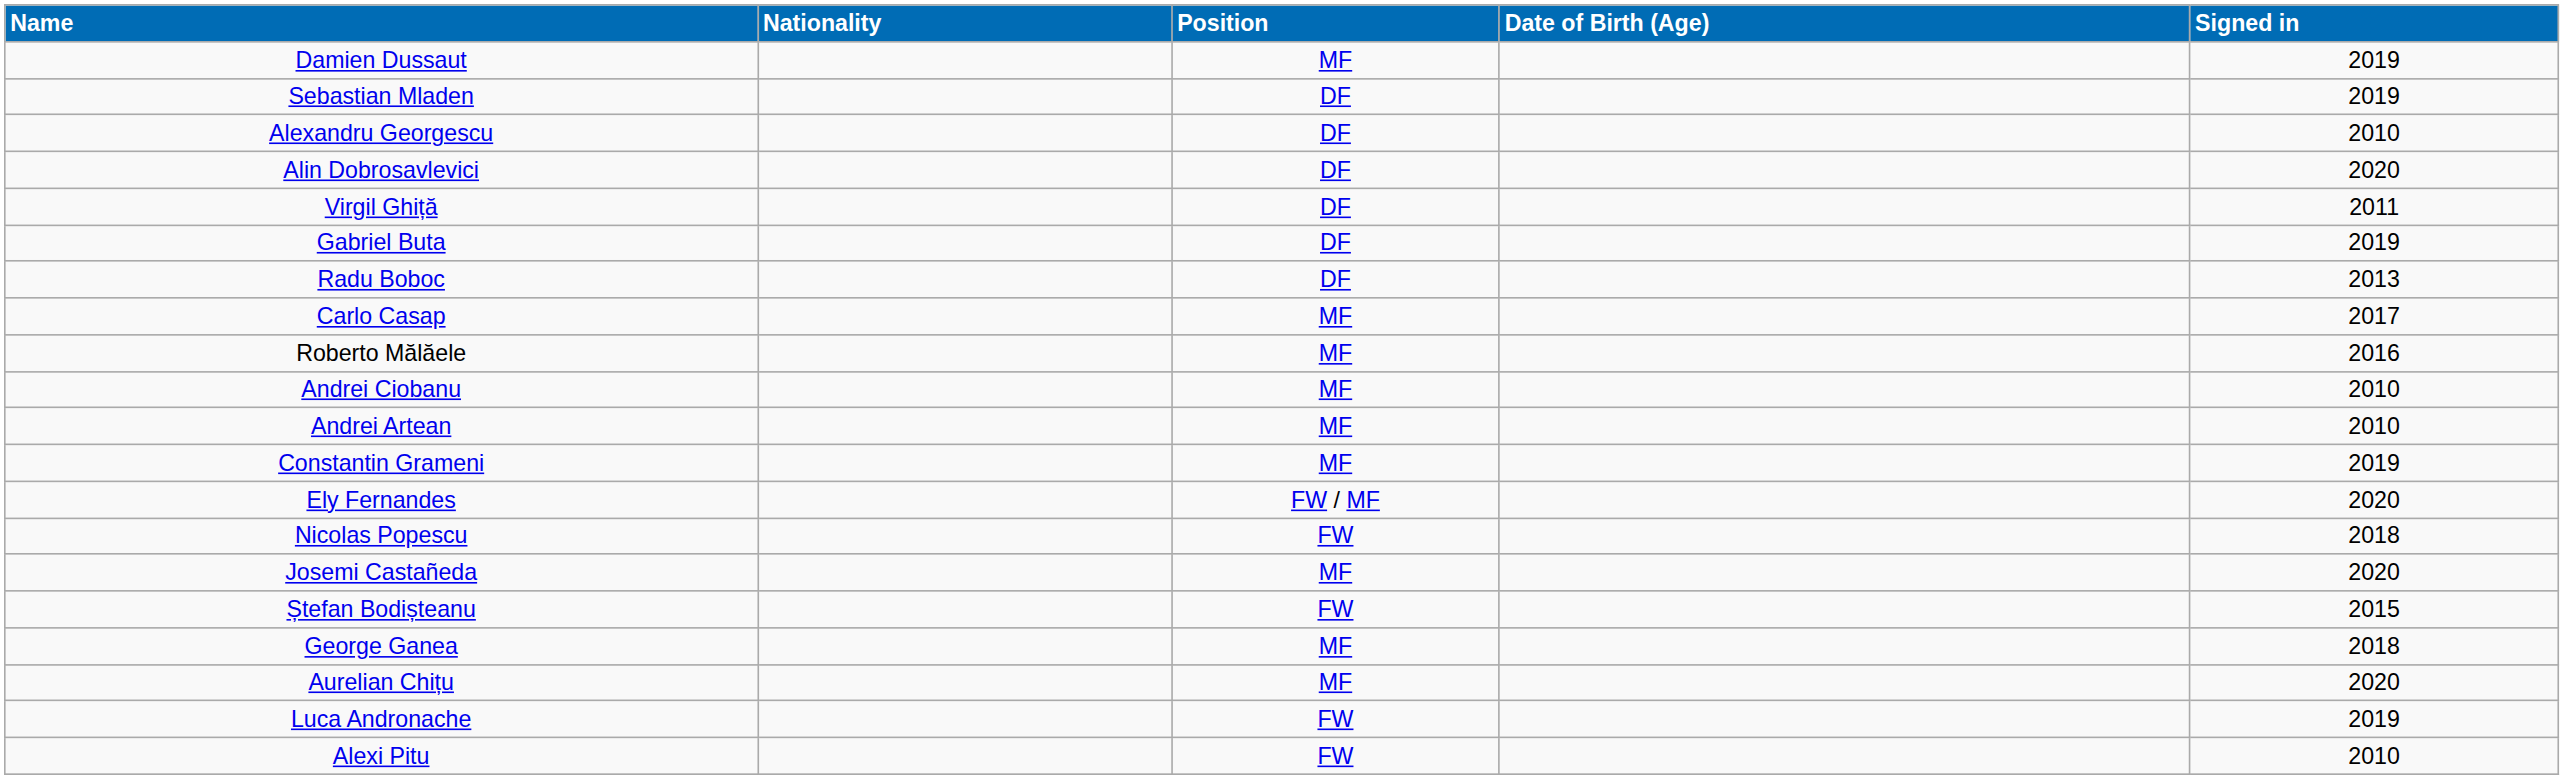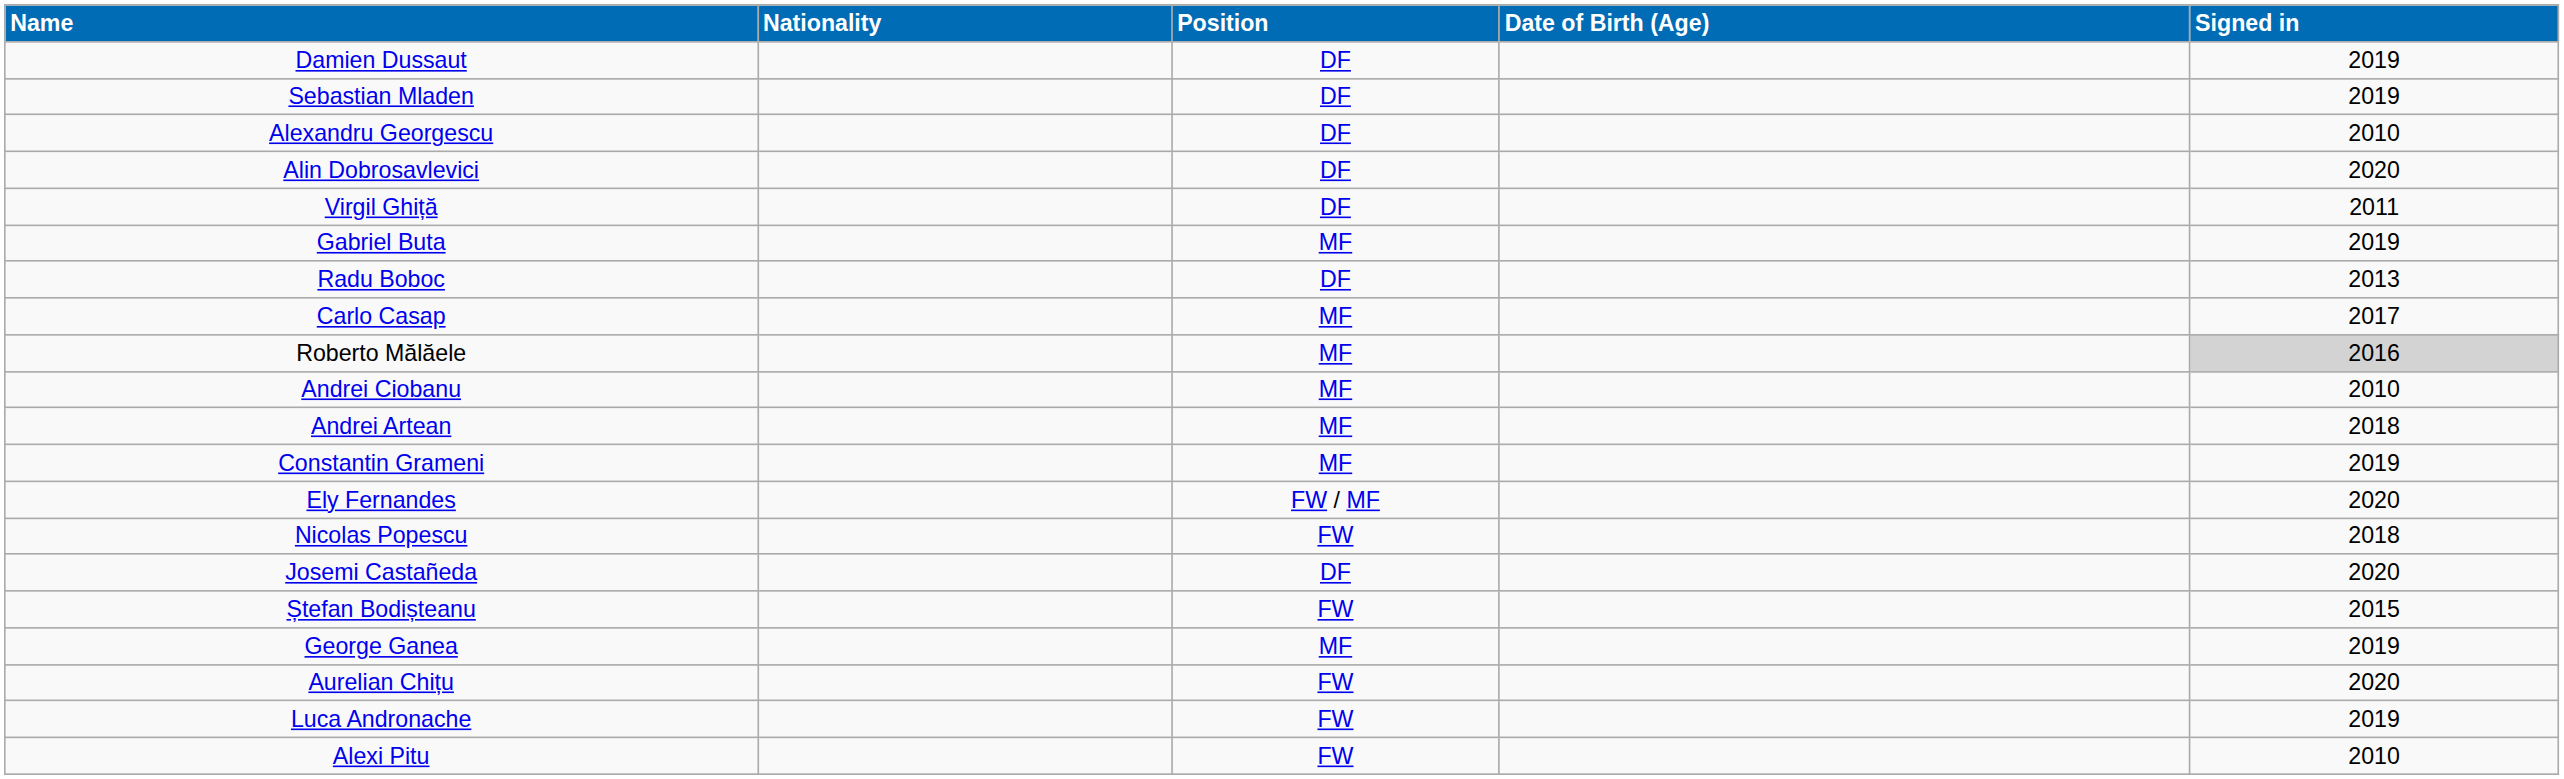Damien Dussaut | Position: MF -> DF
Gabriel Buta | Position: DF -> MF
Roberto Mălăele | Signed in: no background -> lightgrey background
Andrei Artean | Signed in: 2010 -> 2018
Josemi Castañeda | Position: MF -> DF
George Ganea | Signed in: 2018 -> 2019
Aurelian Chițu | Position: MF -> FW
